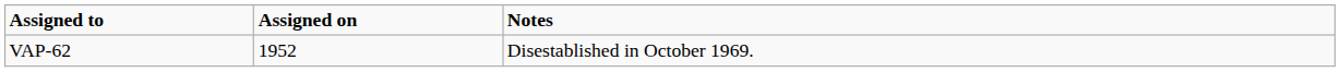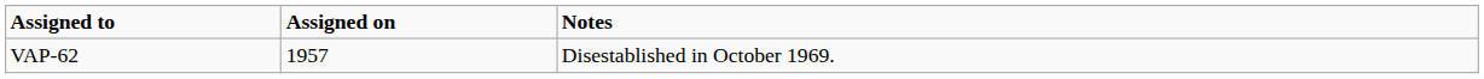VAP-62 | Assigned on: 1952 -> 1957
